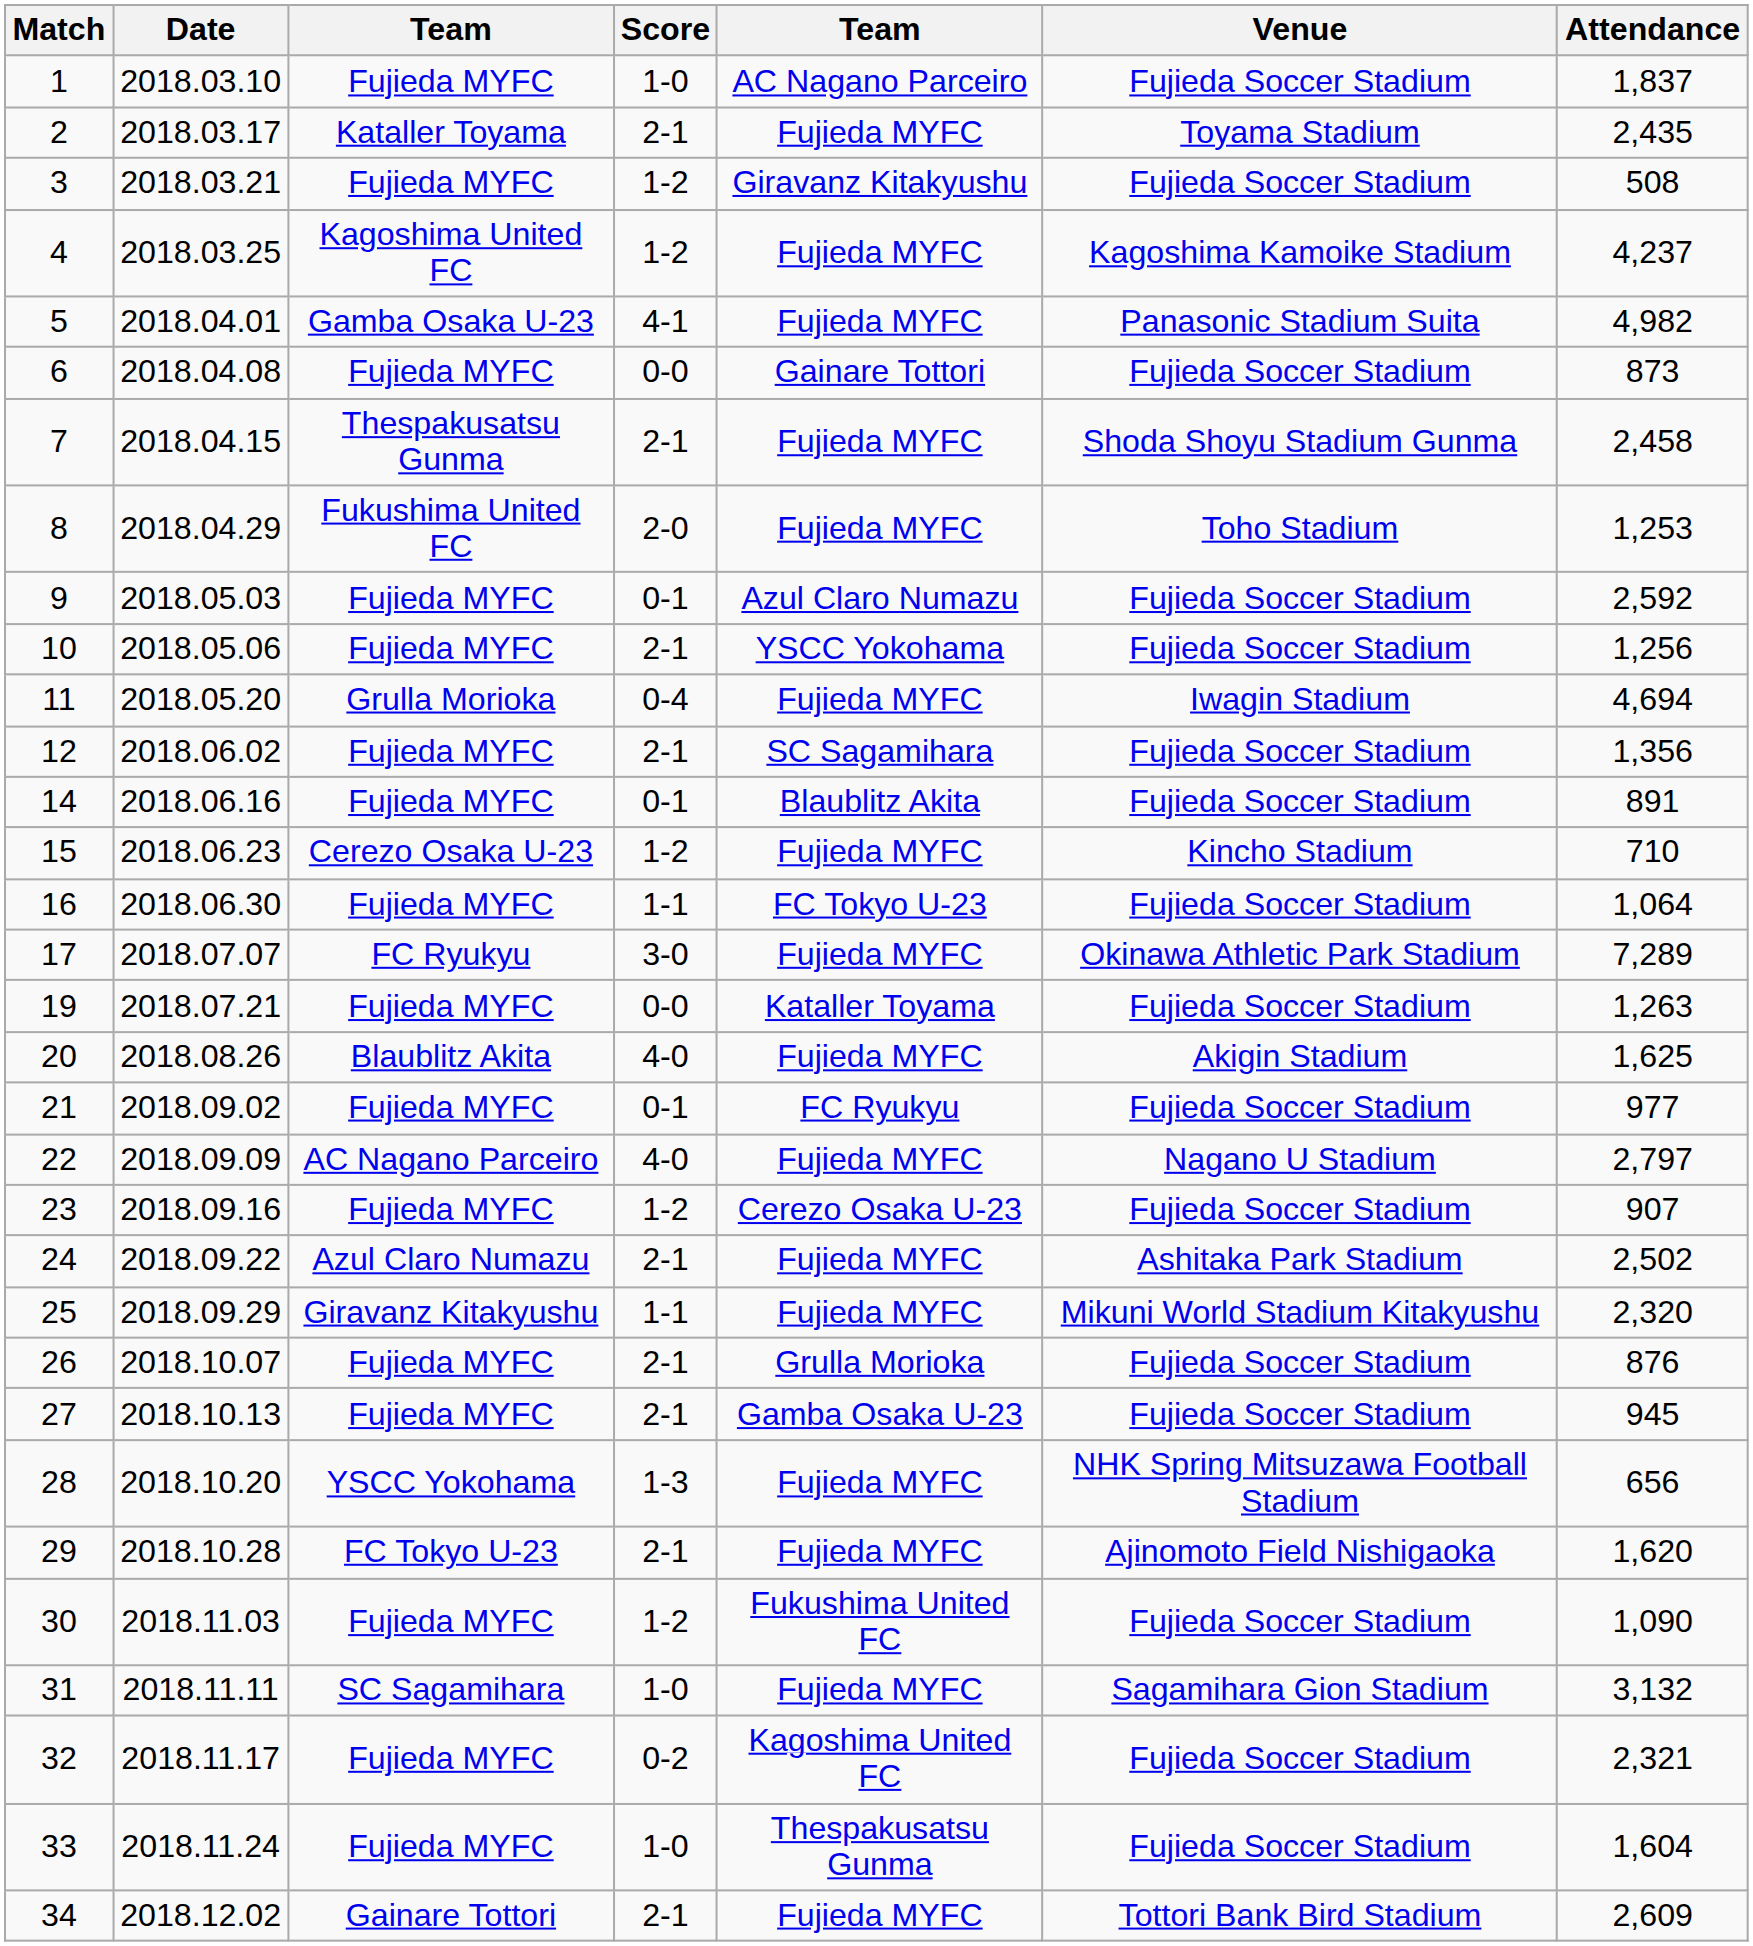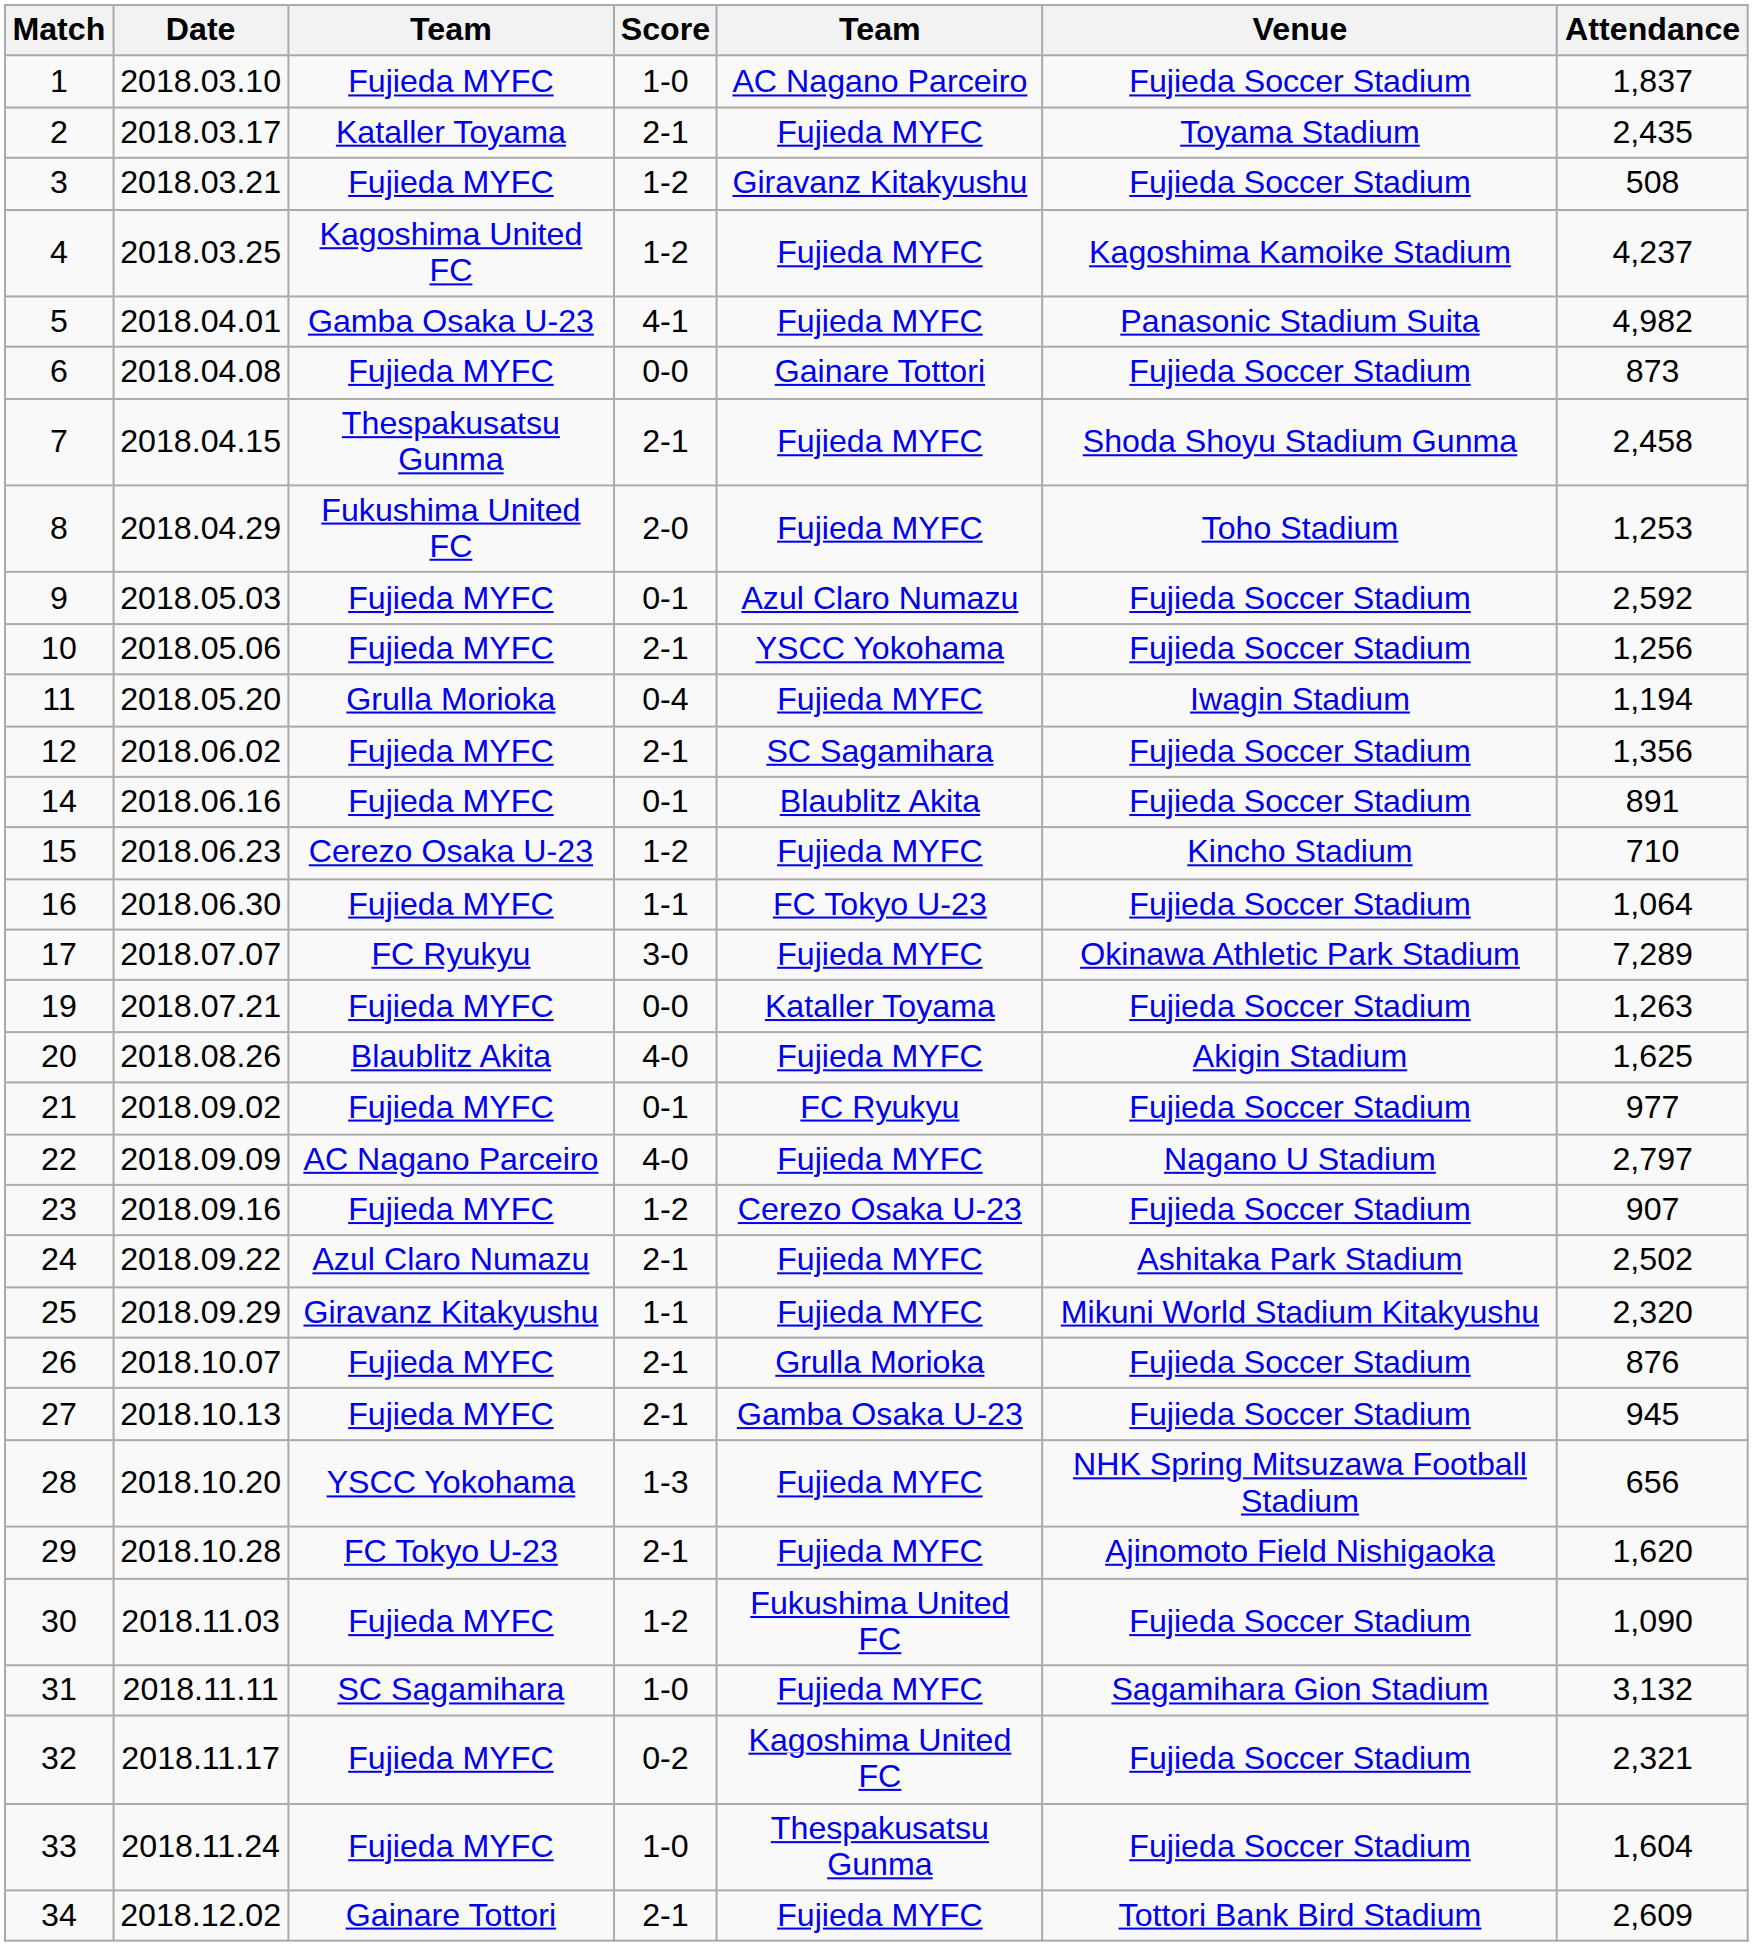11 | Attendance: 4,694 -> 1,194
